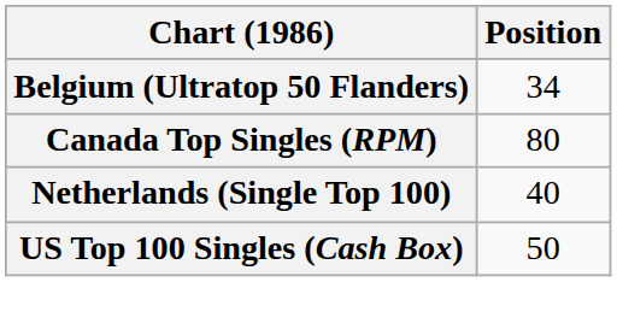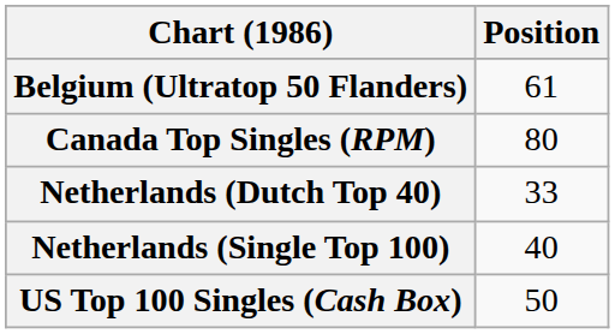Belgium (Ultratop 50 Flanders) | Position: 34 -> 61
+ row: Netherlands (Dutch Top 40) | 33
